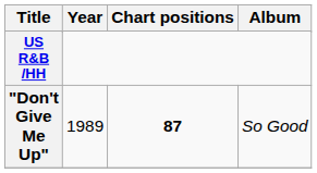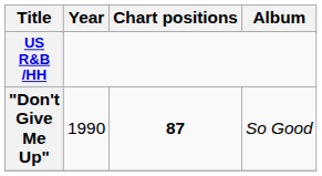"Don't Give Me Up" | Year: 1989 -> 1990
